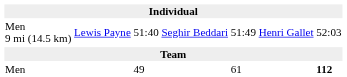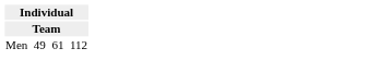- row: Men 9 mi (14.5 km) | Lewis Payne | 51:40 | Seghir Beddari | 51:49 | Henri Gallet | 52:03
Men | column 7: bold -> normal
